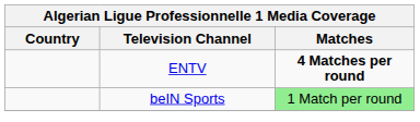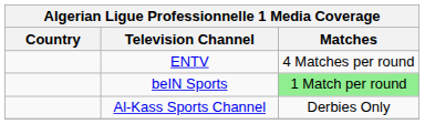ENTV | Matches: bold -> normal
+ row: Al-Kass Sports Channel | Derbies Only
